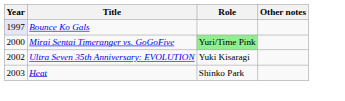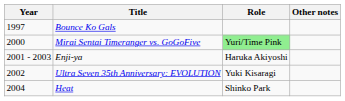Bounce Ko Gals | Year: lavender background -> no background
+ row: 2001 - 2003 | Enji-ya | Haruka Akiyoshi
Heat | Year: 2003 -> 2004
